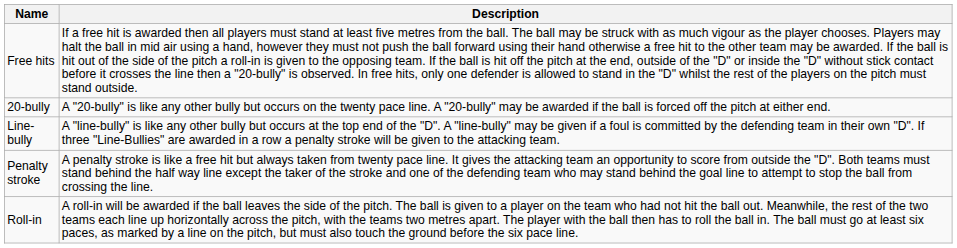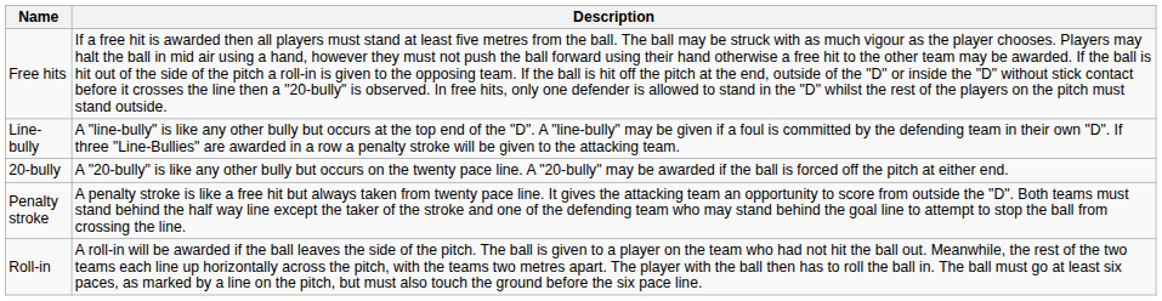rows swapped: 20-bully <-> Line-bully
